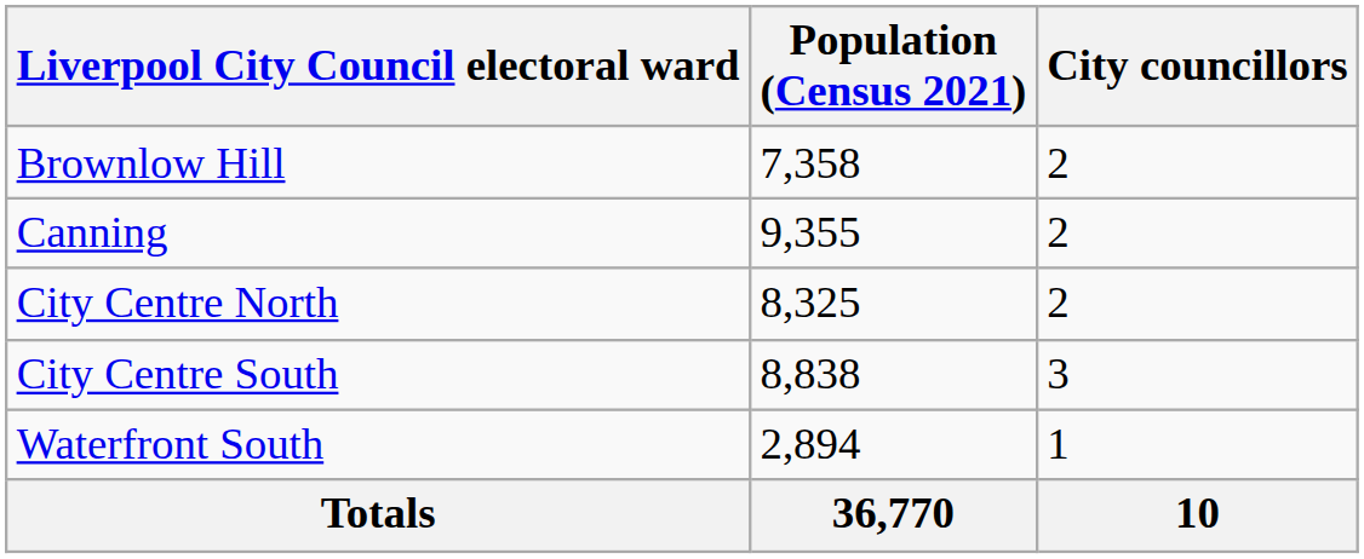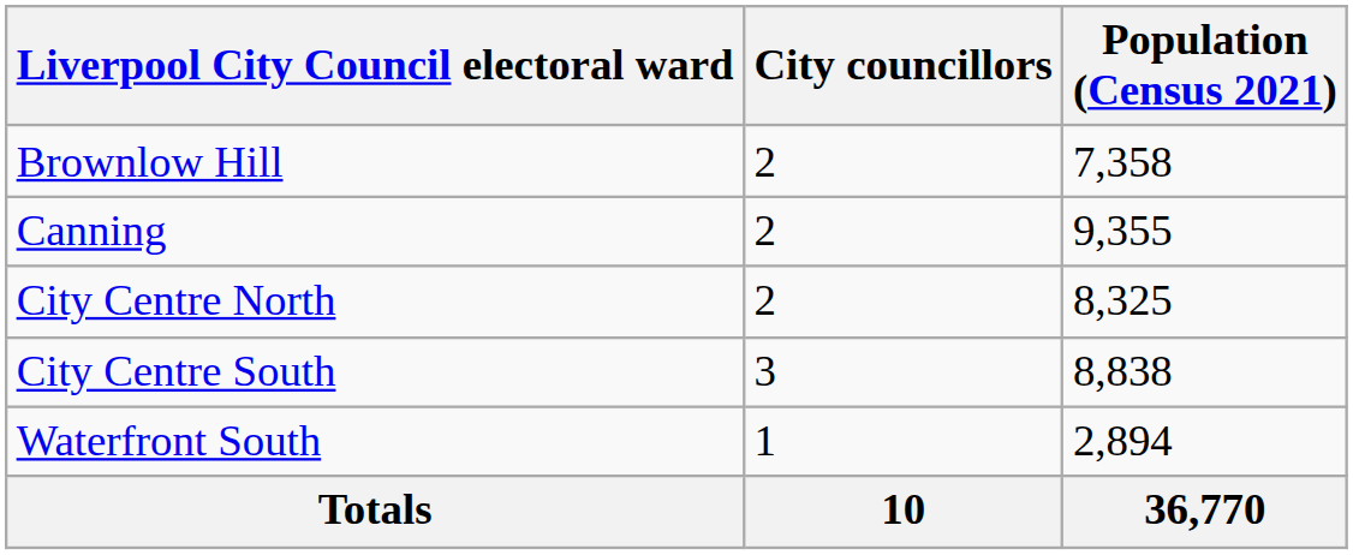columns swapped: City councillors <-> Population (Census 2021)
